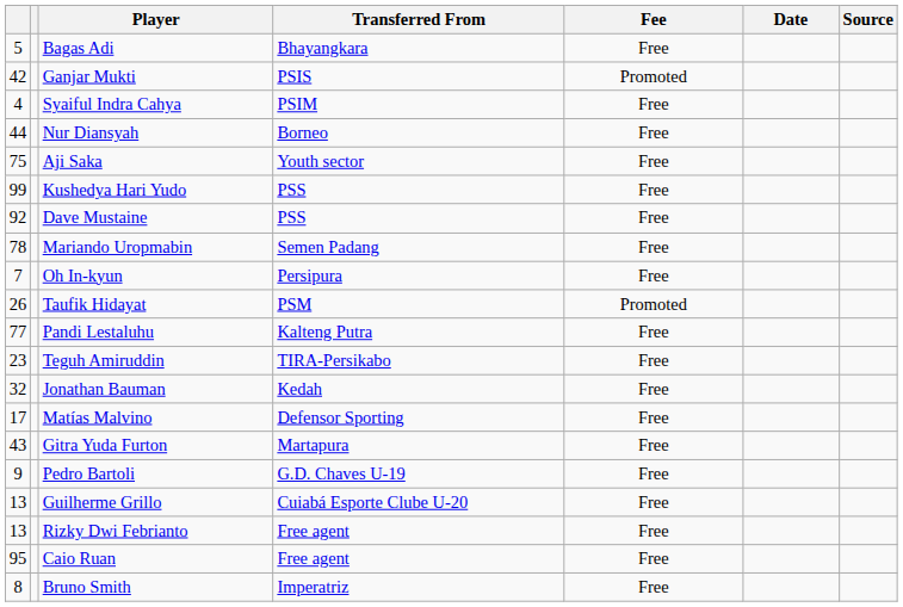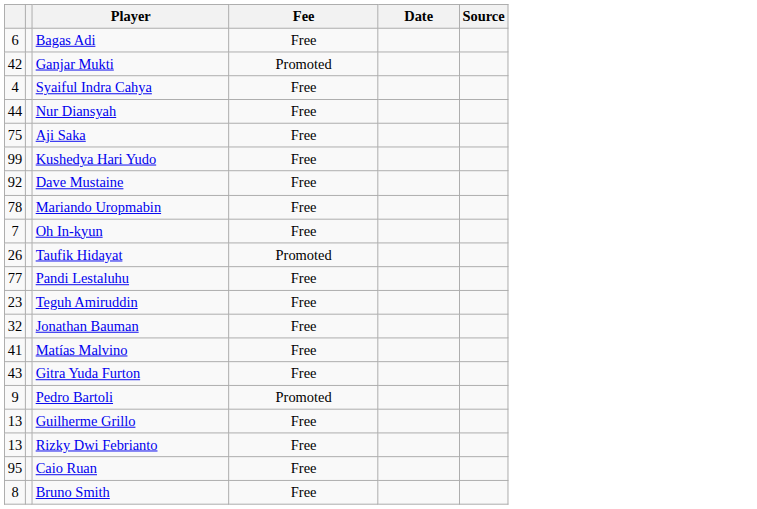- column: Transferred From | Bhayangkara | PSIS | PSIM | Borneo | Youth sector | PSS | PSS | Semen Padang | Persipura | PSM | Kalteng Putra | TIRA-Persikabo | Kedah | Defensor Sporting | Martapura | G.D. Chaves U-19 | Cuiabá Esporte Clube U-20 | Free agent | Free agent | Imperatriz
Bagas Adi | column 1: 5 -> 6
Matías Malvino | column 1: 17 -> 41
Pedro Bartoli | Fee: Free -> Promoted
